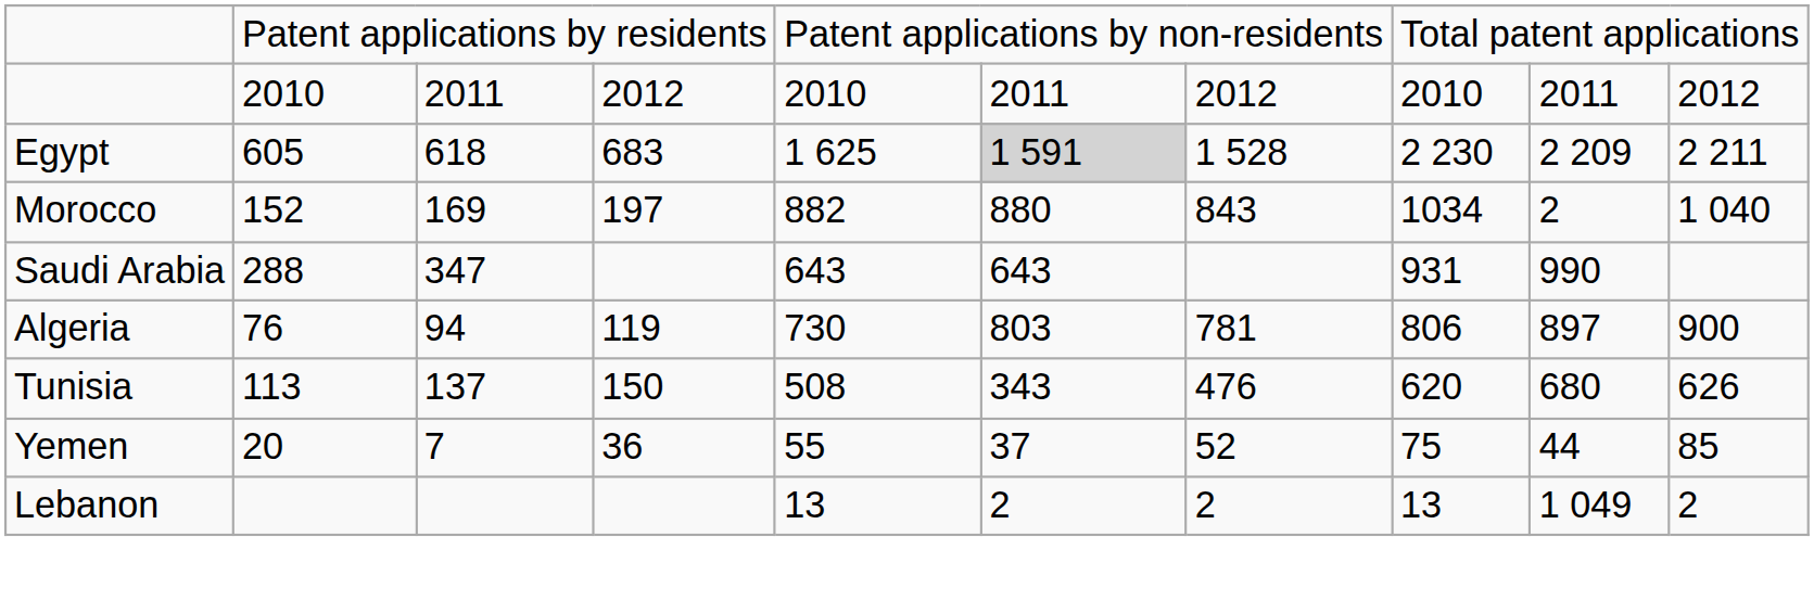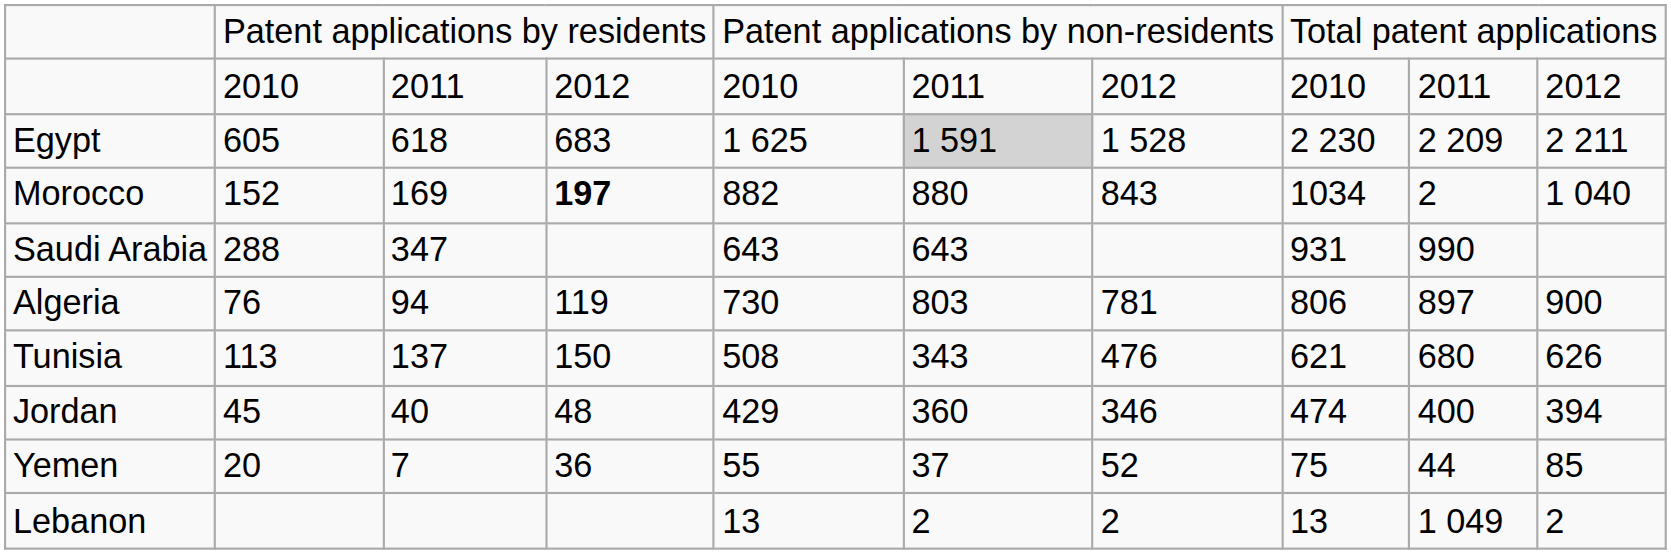Morocco | column 4: normal -> bold
Tunisia | column 8: 620 -> 621
+ row: Jordan | 45 | 40 | 48 | 429 | 360 | 346 | 474 | 400 | 394
